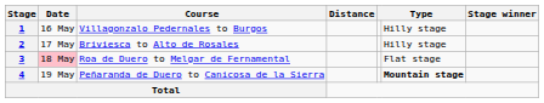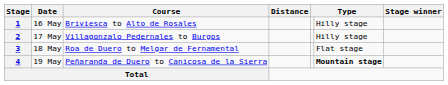1 | Course: Villagonzalo Pedernales to Burgos -> Briviesca to Alto de Rosales
2 | Course: Briviesca to Alto de Rosales -> Villagonzalo Pedernales to Burgos
3 | Date: pink background -> no background
